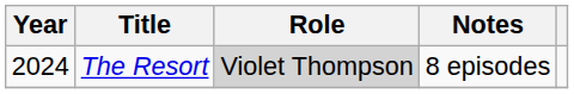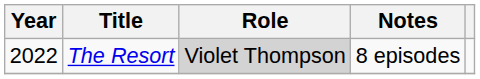The Resort | Year: 2024 -> 2022
